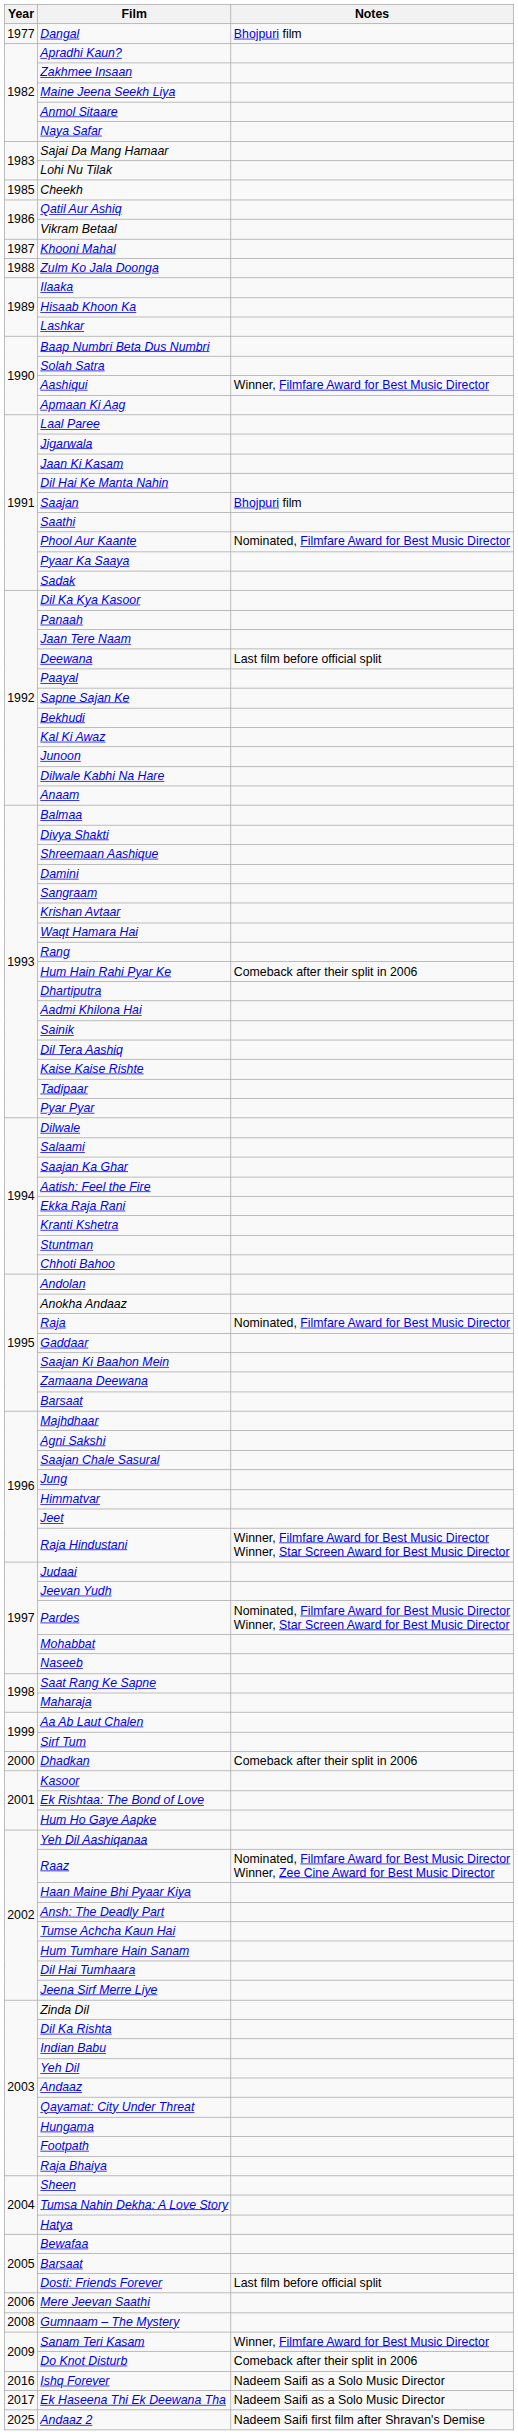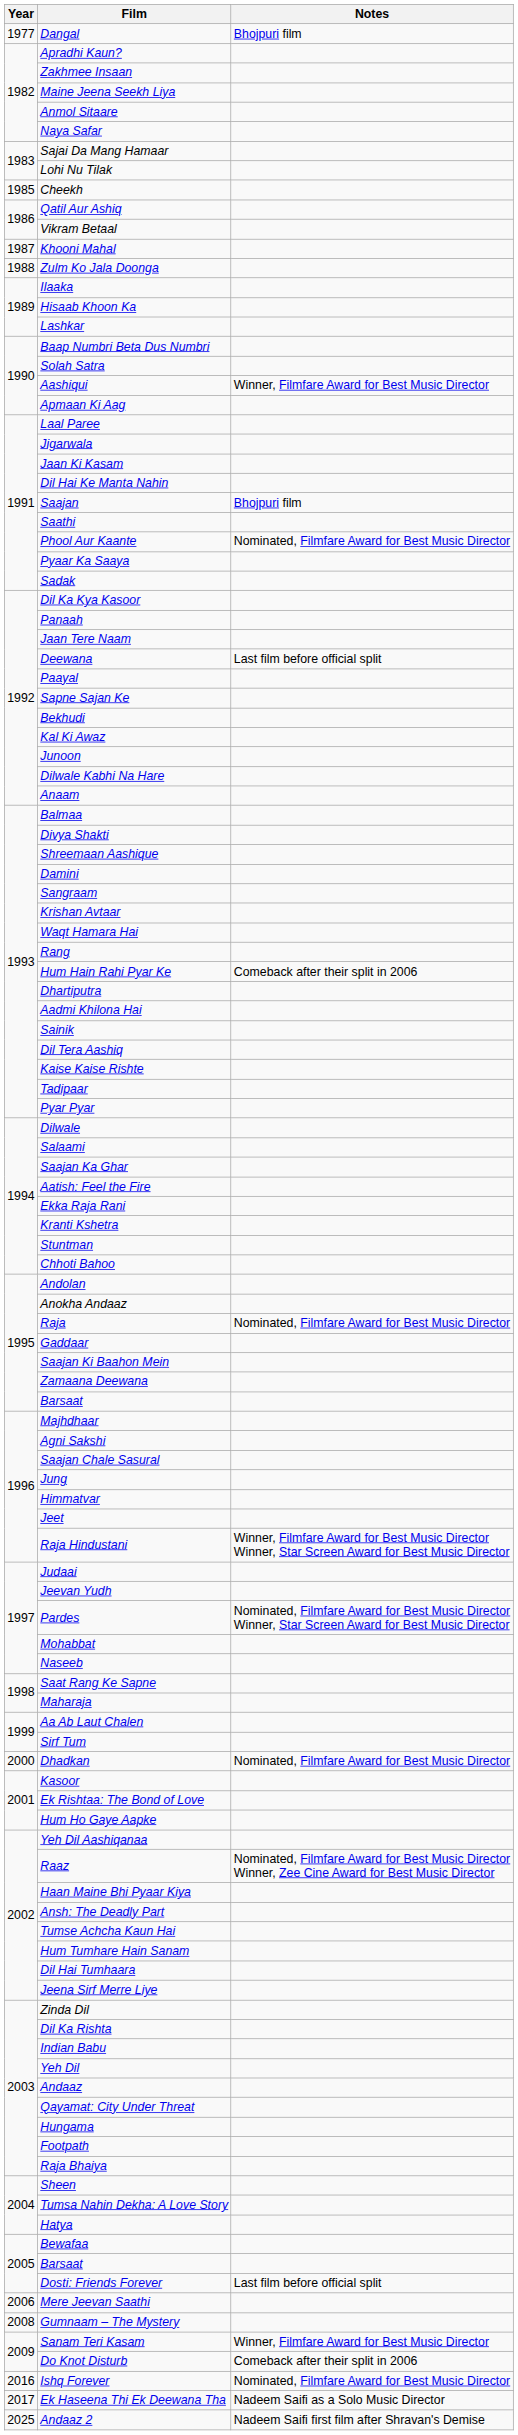Dhadkan | Notes: Comeback after their split in 2006 -> Nominated, Filmfare Award for Best Music Director
Ishq Forever | Notes: Nadeem Saifi as a Solo Music Director -> Nominated, Filmfare Award for Best Music Director
